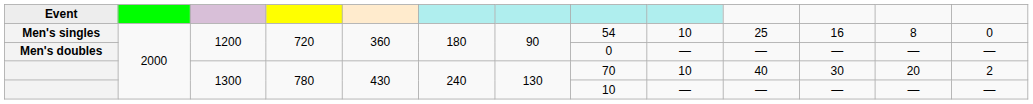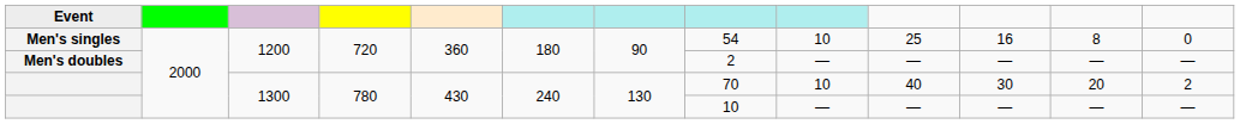Men's doubles | column 8: 0 -> 2
